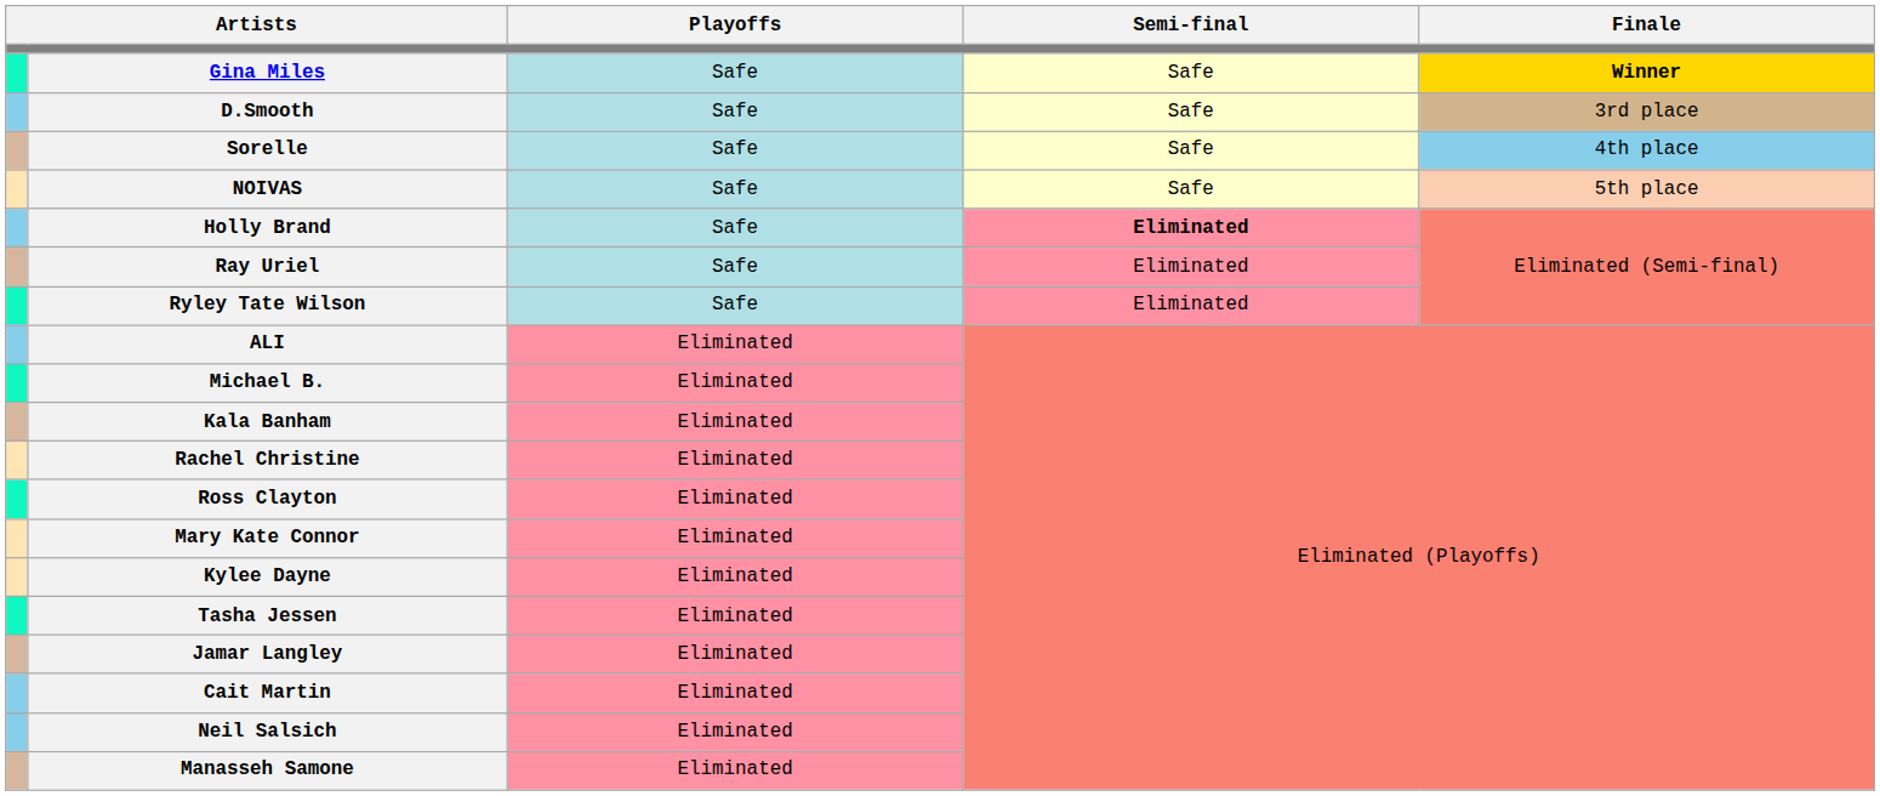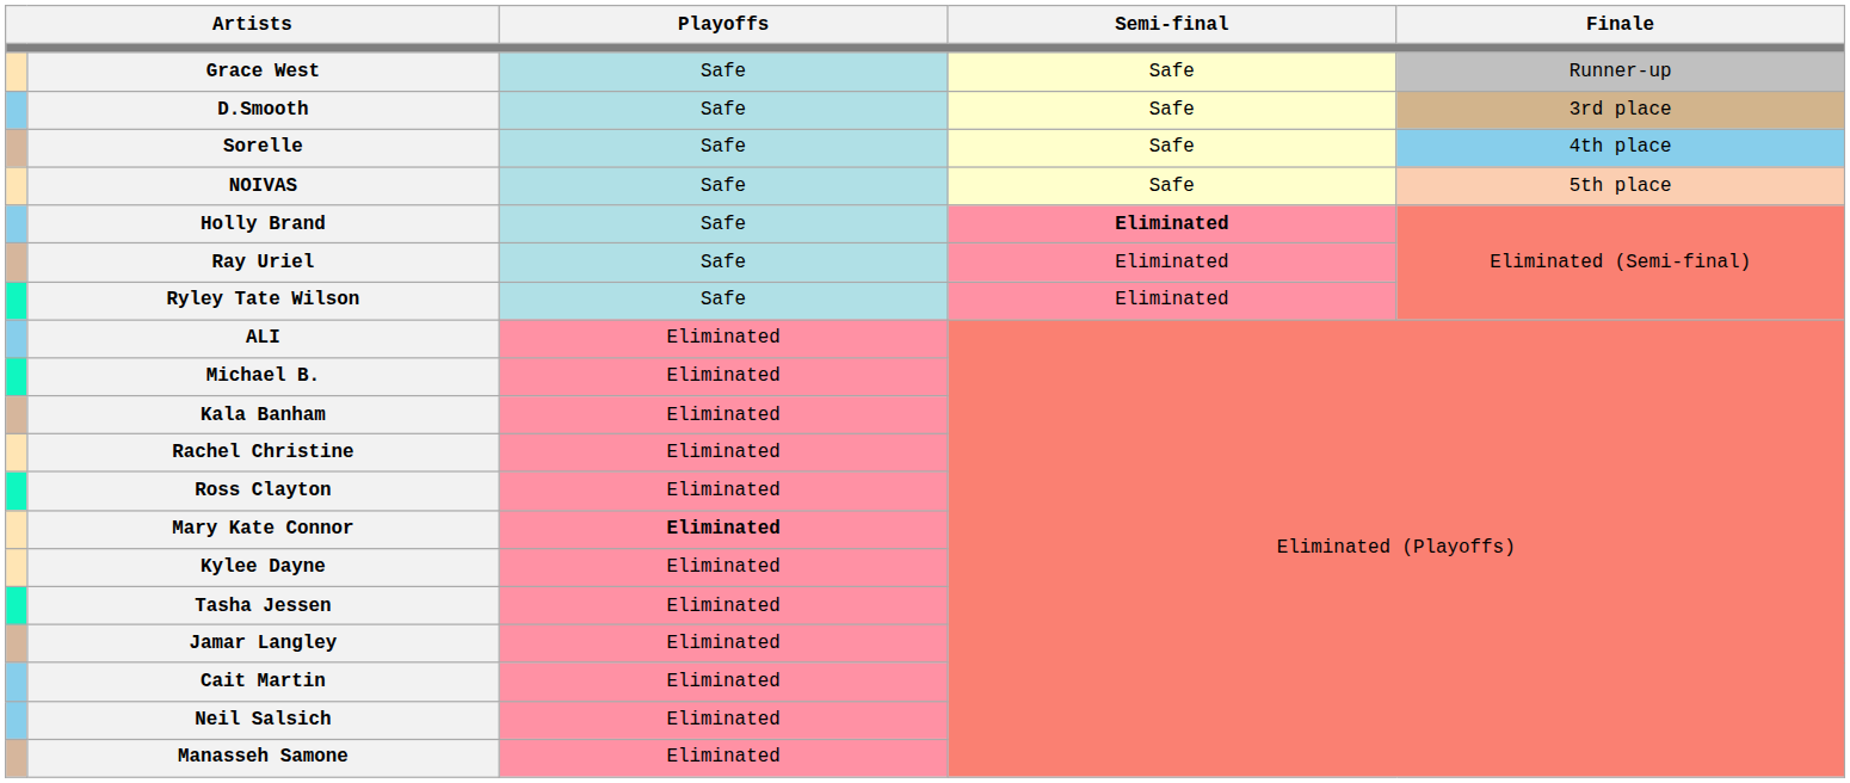- row: Gina Miles | Safe | Safe | Winner
+ row: Grace West | Safe | Safe | Runner-up
Mary Kate Connor | Playoffs: normal -> bold
